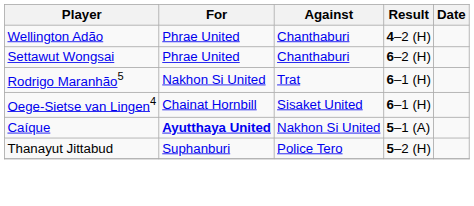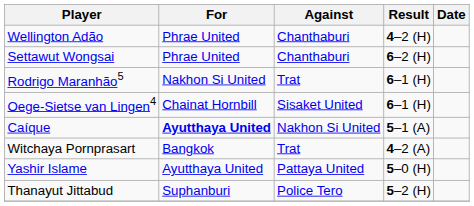+ row: Witchaya Pornprasart | Bangkok | Trat | 4–2 (A)
+ row: Yashir Islame | Ayutthaya United | Pattaya United | 5–0 (H)
